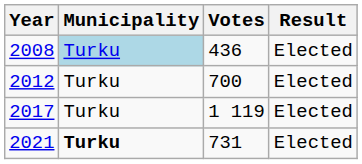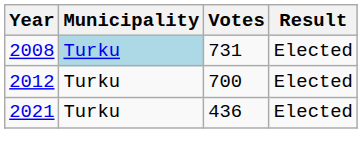2008 | Votes: 436 -> 731
- row: 2017 | Turku | 1 119 | Elected
2021 | Municipality: bold -> normal
2021 | Votes: 731 -> 436
